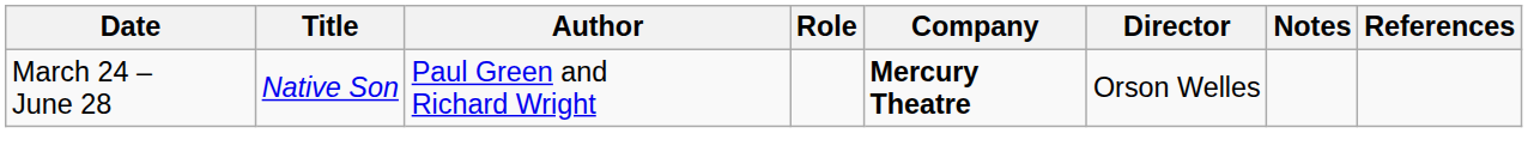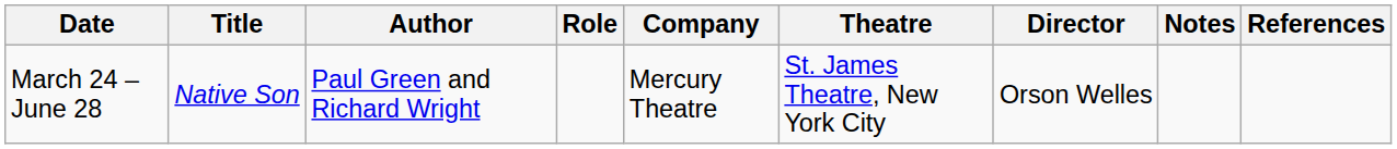+ column: Theatre | St. James Theatre, New York City
March 24 – June 28 | Company: bold -> normal
